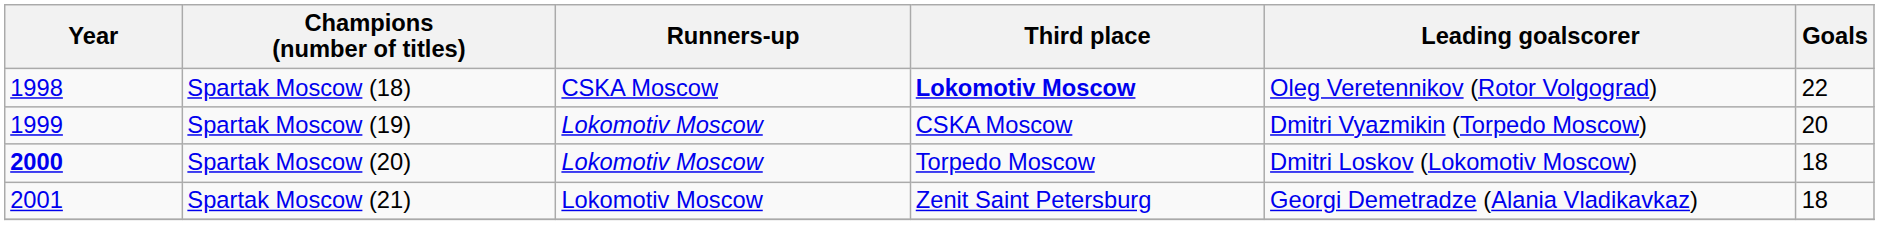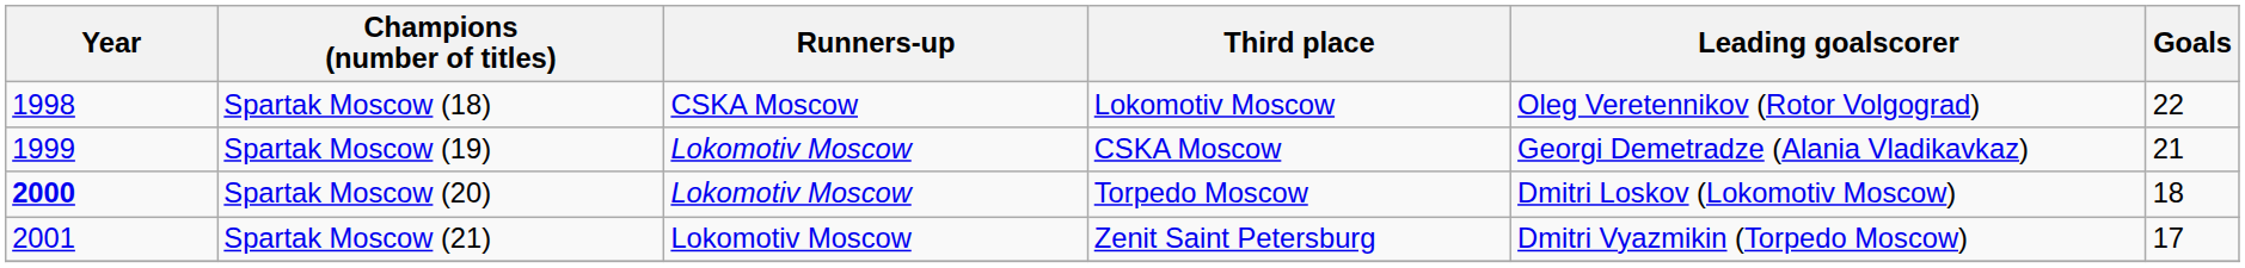Spartak Moscow (18) | Third place: bold -> normal
Spartak Moscow (19) | Leading goalscorer: Dmitri Vyazmikin (Torpedo Moscow) -> Georgi Demetradze (Alania Vladikavkaz)
Spartak Moscow (19) | Goals: 20 -> 21
Spartak Moscow (21) | Leading goalscorer: Georgi Demetradze (Alania Vladikavkaz) -> Dmitri Vyazmikin (Torpedo Moscow)
Spartak Moscow (21) | Goals: 18 -> 17
